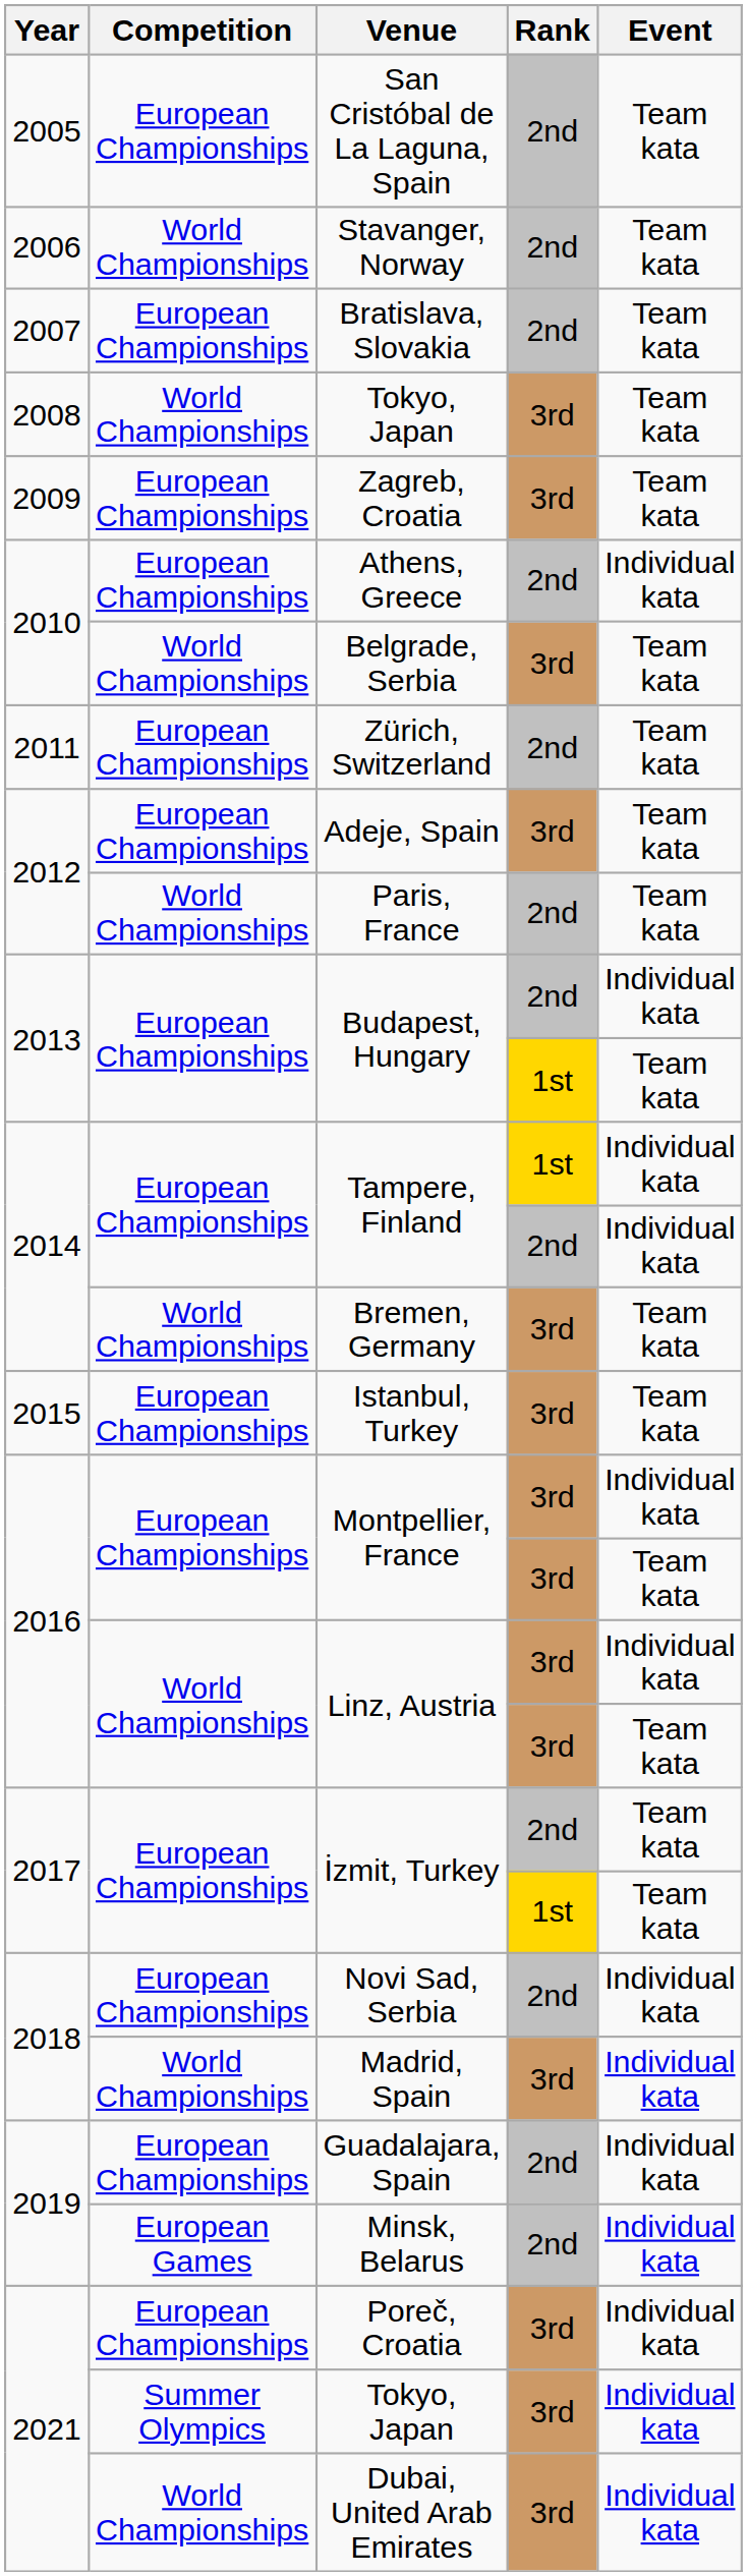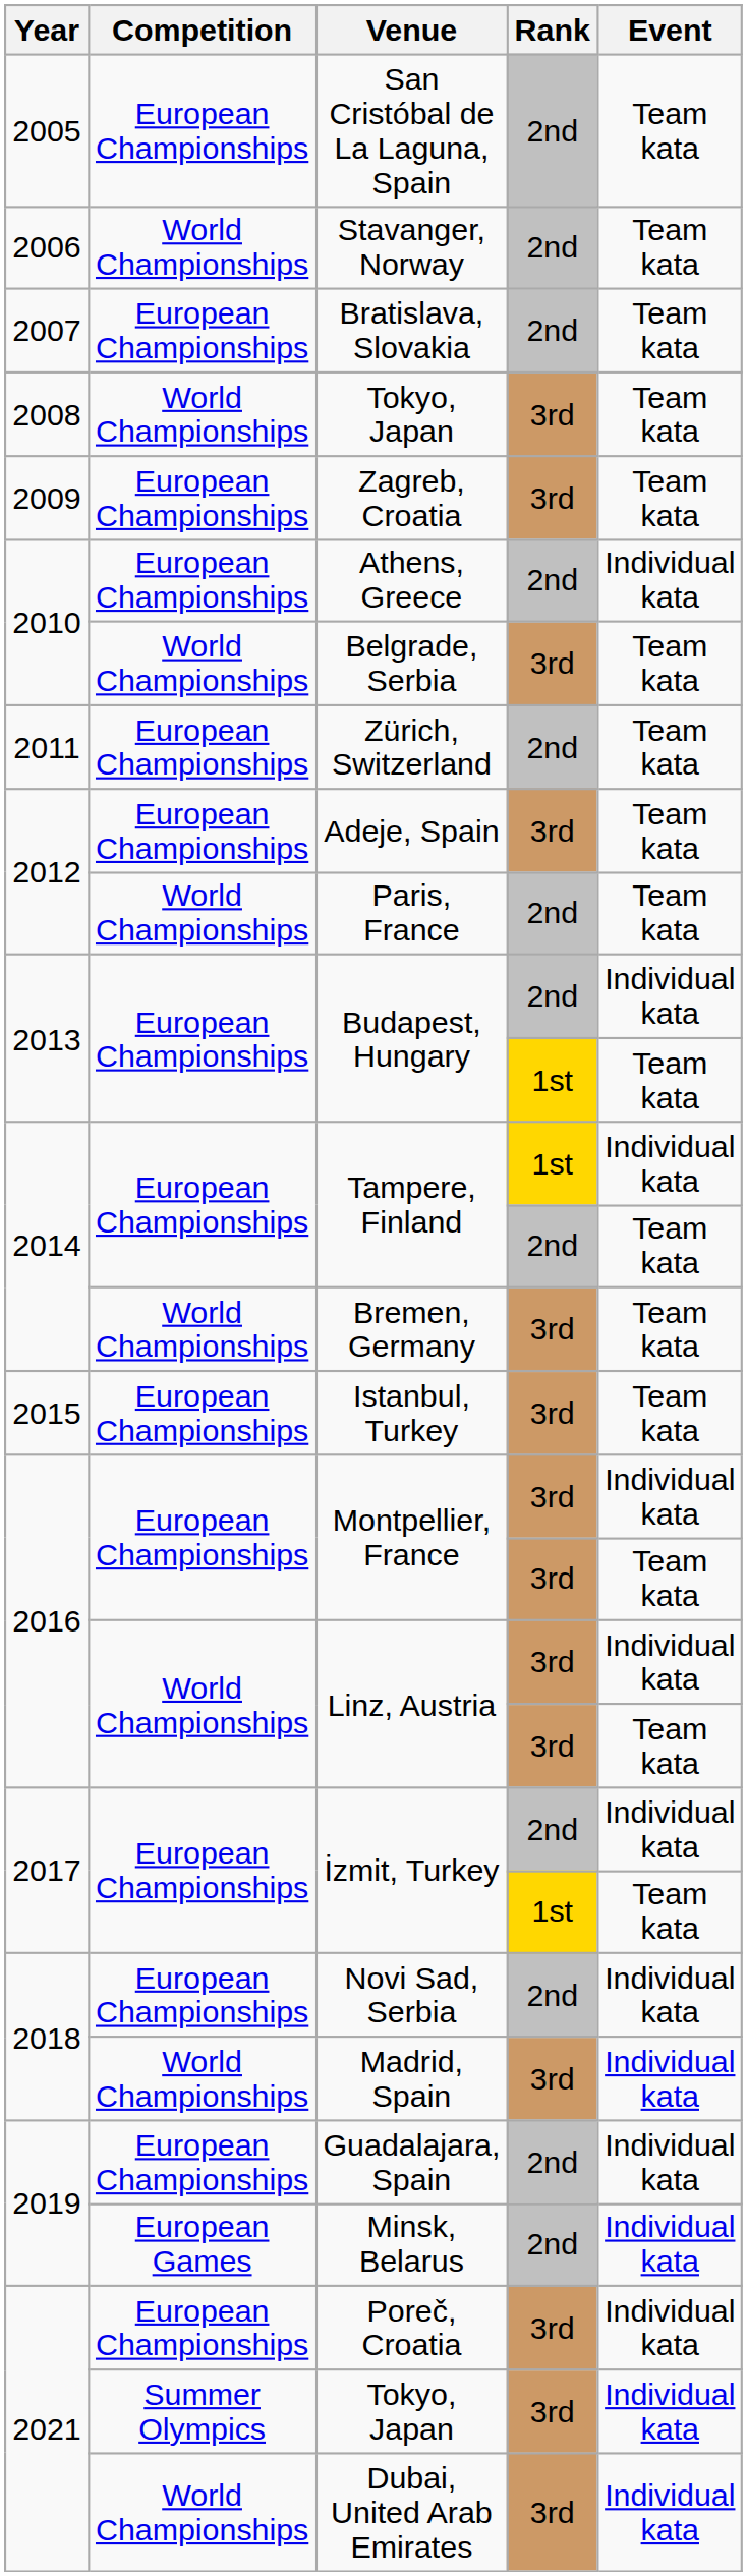Tampere, Finland / 2nd | Event: Individual kata -> Team kata
İzmit, Turkey / 2nd | Event: Team kata -> Individual kata
